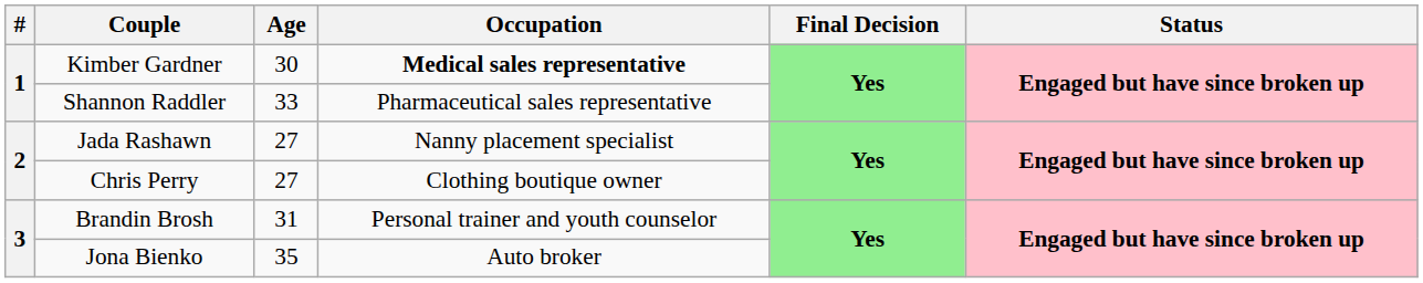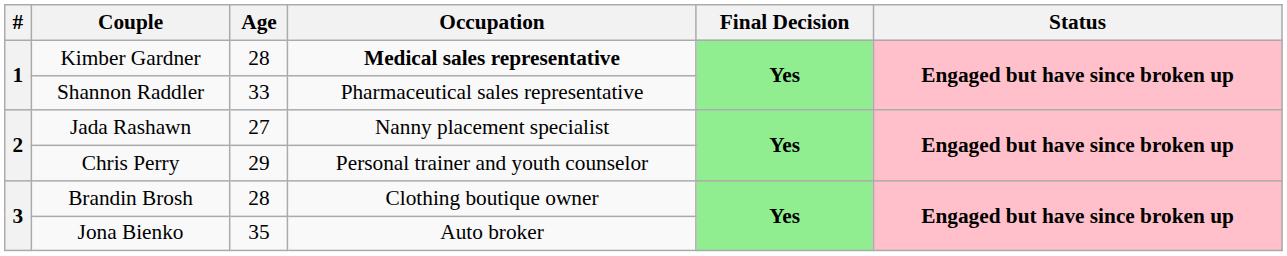Kimber Gardner | Age: 30 -> 28
Chris Perry | Age: 27 -> 29
Chris Perry | Occupation: Clothing boutique owner -> Personal trainer and youth counselor
Brandin Brosh | Age: 31 -> 28
Brandin Brosh | Occupation: Personal trainer and youth counselor -> Clothing boutique owner
